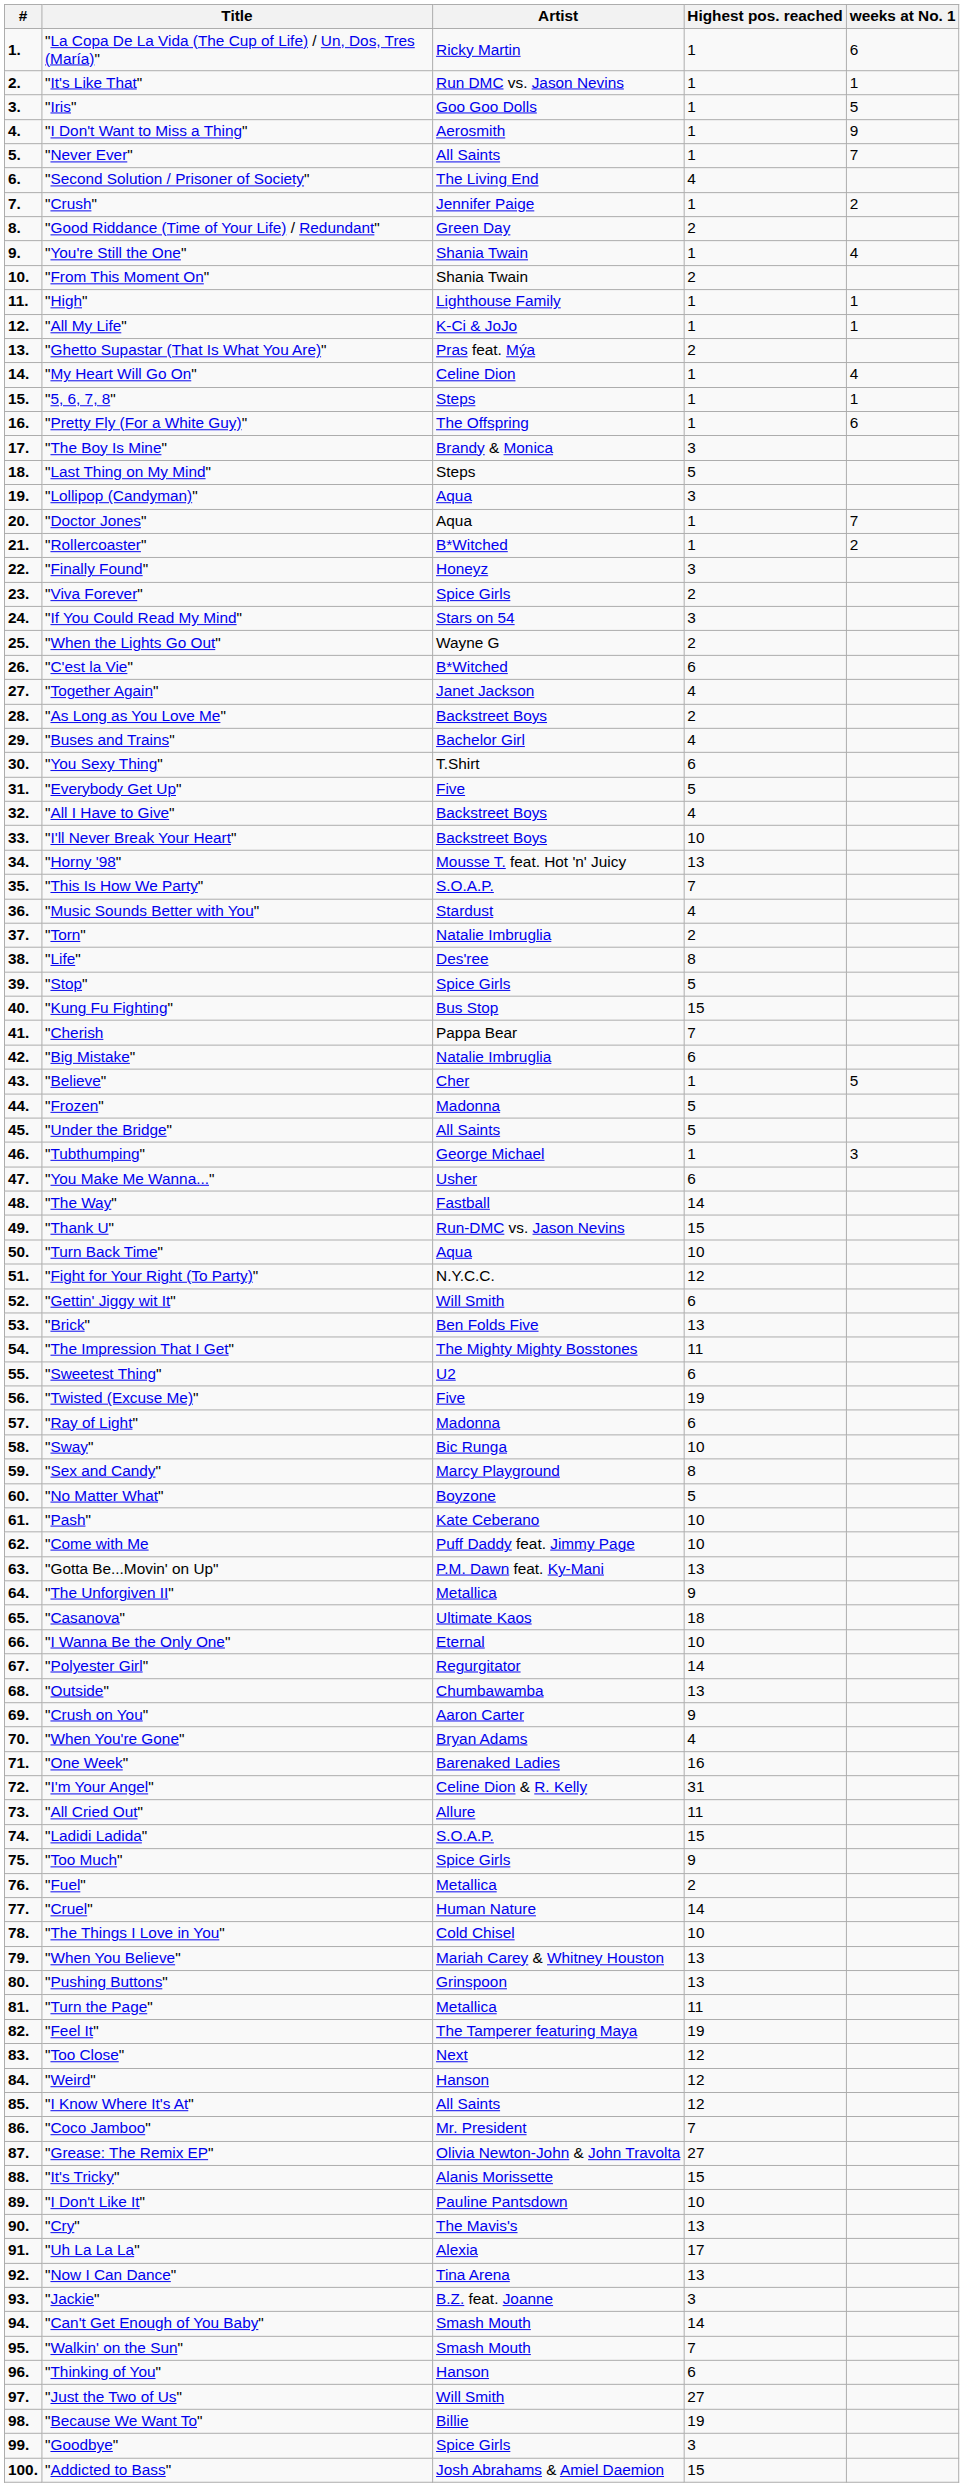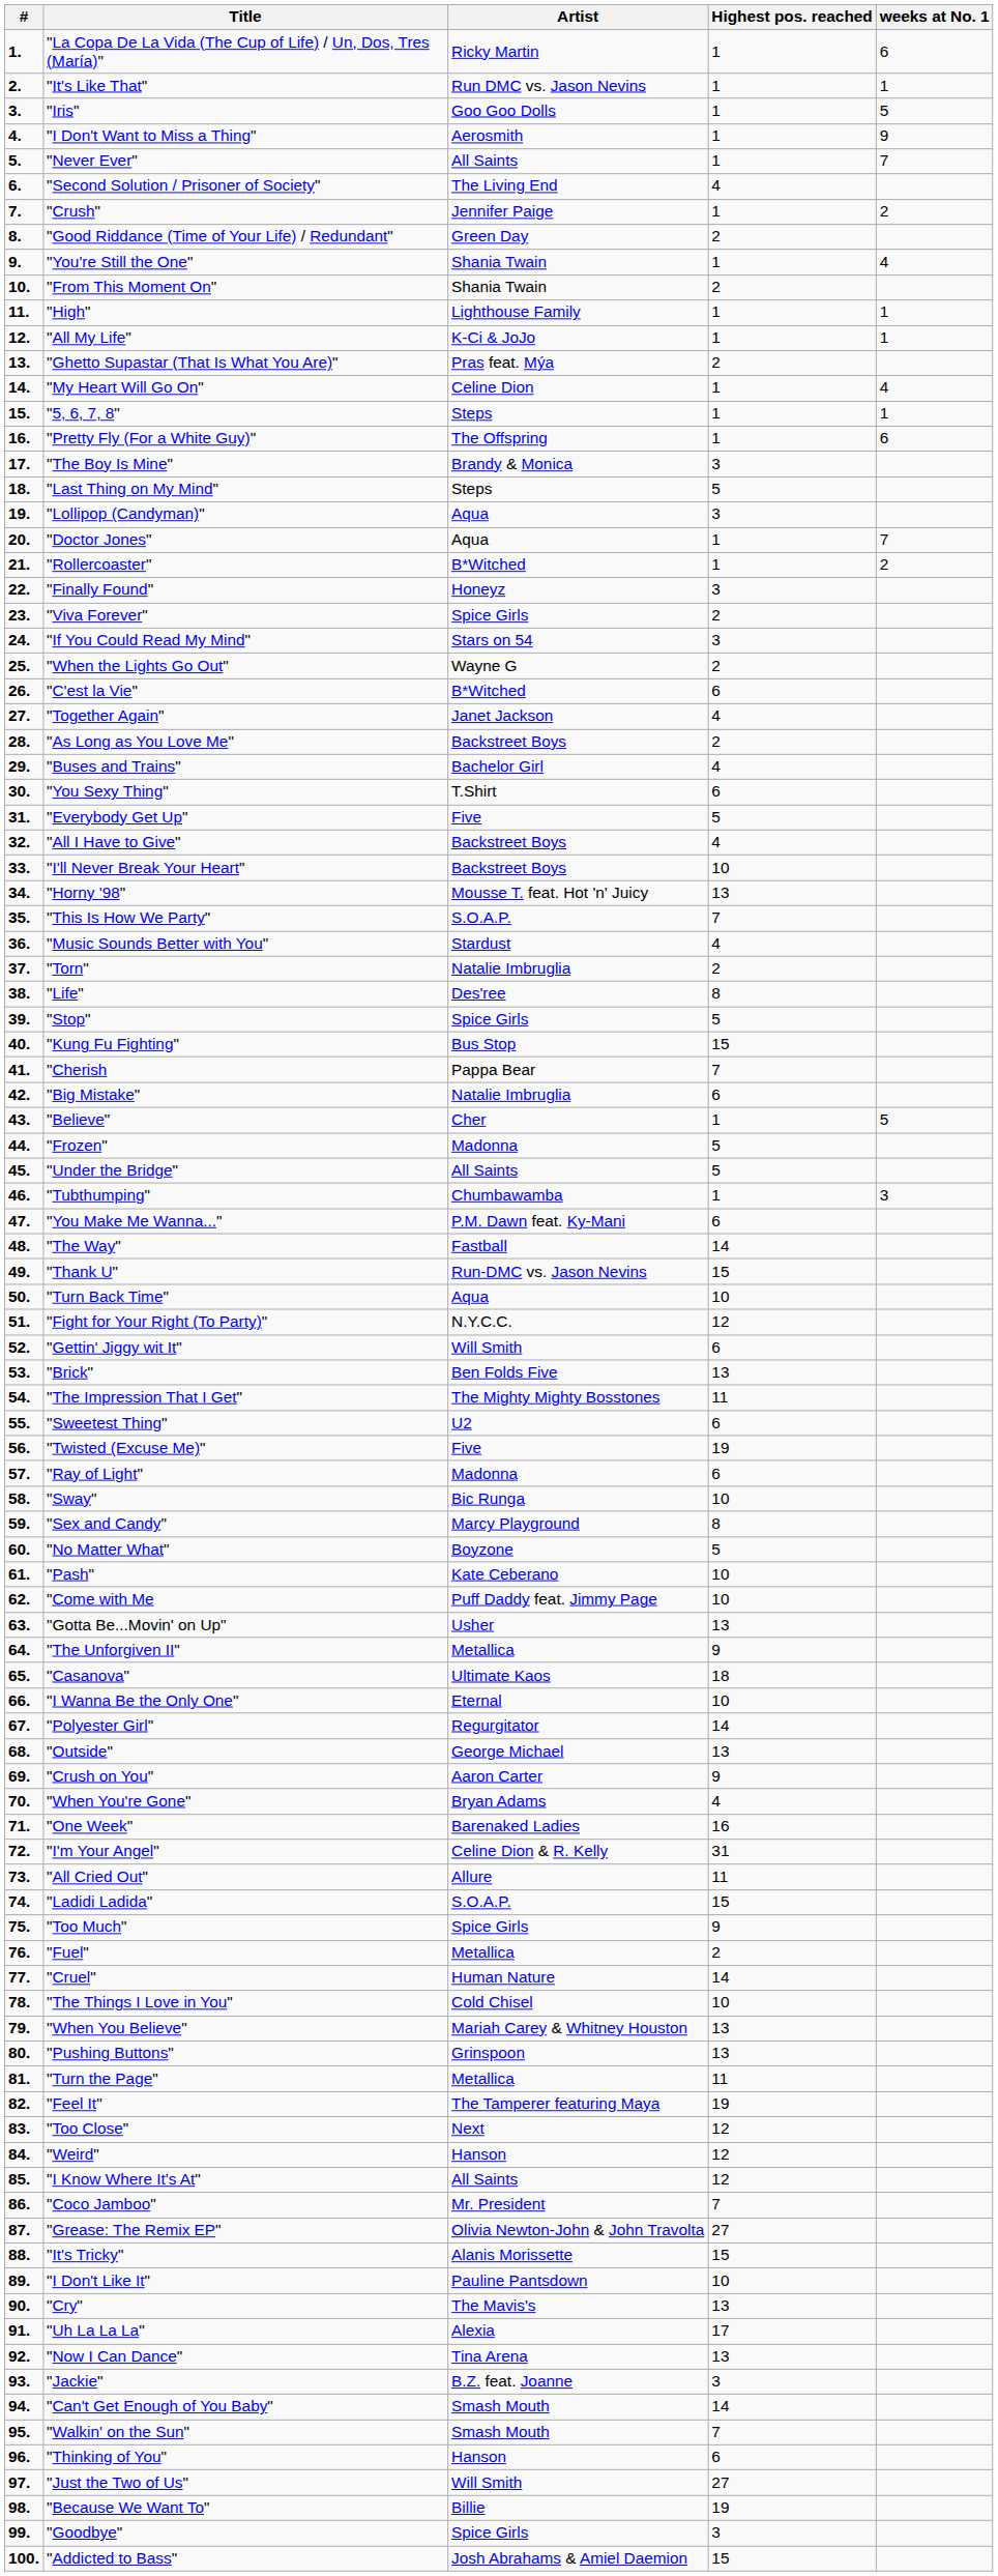"Tubthumping" | Artist: George Michael -> Chumbawamba
"You Make Me Wanna..." | Artist: Usher -> P.M. Dawn feat. Ky-Mani
"Gotta Be...Movin' on Up" | Artist: P.M. Dawn feat. Ky-Mani -> Usher
"Outside" | Artist: Chumbawamba -> George Michael
